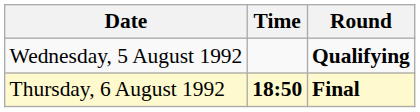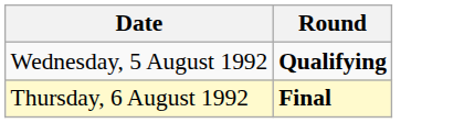- column: Time | 18:50
